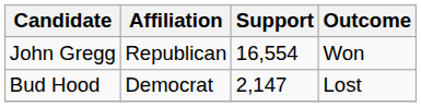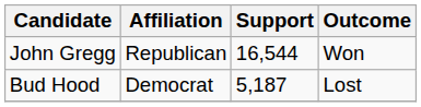John Gregg | Support: 16,554 -> 16,544
Bud Hood | Support: 2,147 -> 5,187
